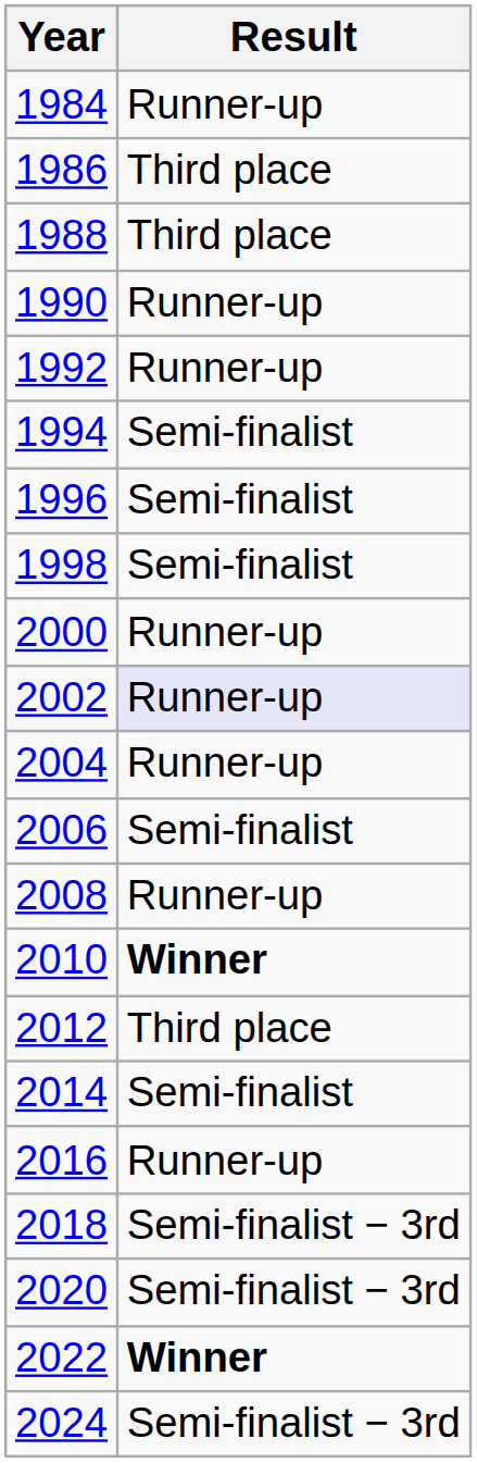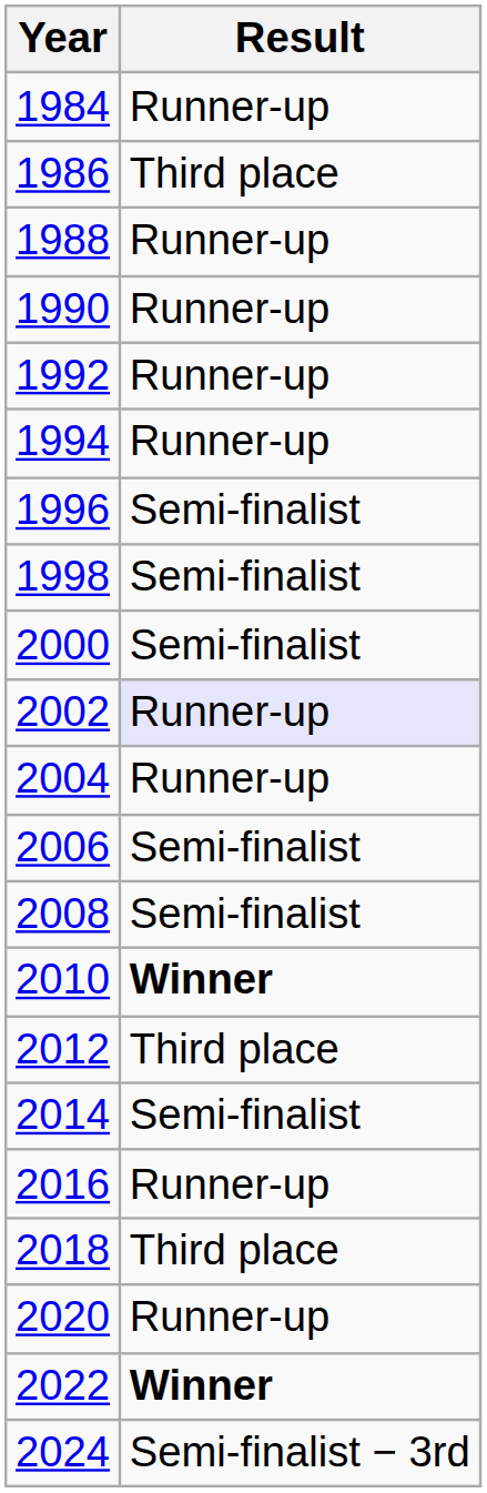1988 | Result: Third place -> Runner-up
1994 | Result: Semi-finalist -> Runner-up
2000 | Result: Runner-up -> Semi-finalist
2008 | Result: Runner-up -> Semi-finalist
2018 | Result: Semi-finalist − 3rd -> Third place
2020 | Result: Semi-finalist − 3rd -> Runner-up
